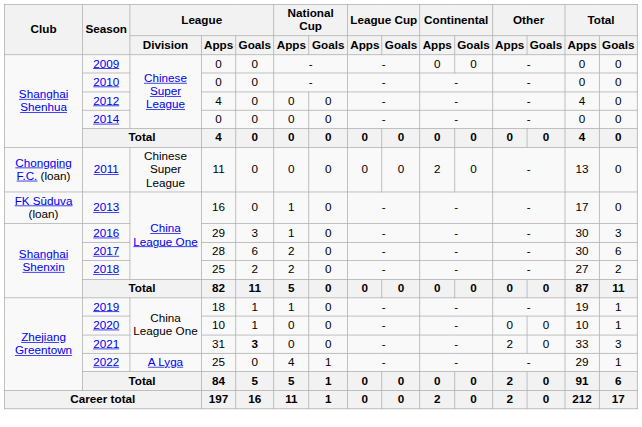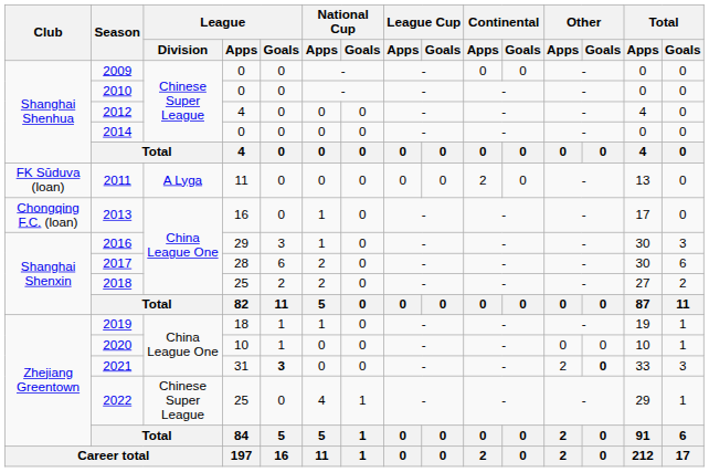2011 | Club: Chongqing F.C. (loan) -> FK Sūduva (loan)
2011 | League / Division: Chinese Super League -> A Lyga
2013 | Club: FK Sūduva (loan) -> Chongqing F.C. (loan)
2021 | Other / Goals: normal -> bold
2022 | League / Division: A Lyga -> Chinese Super League
